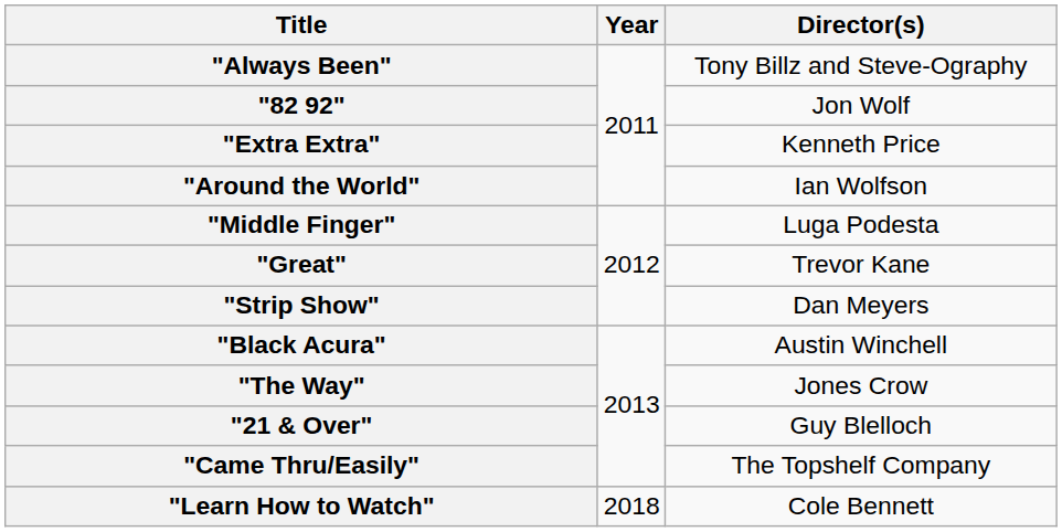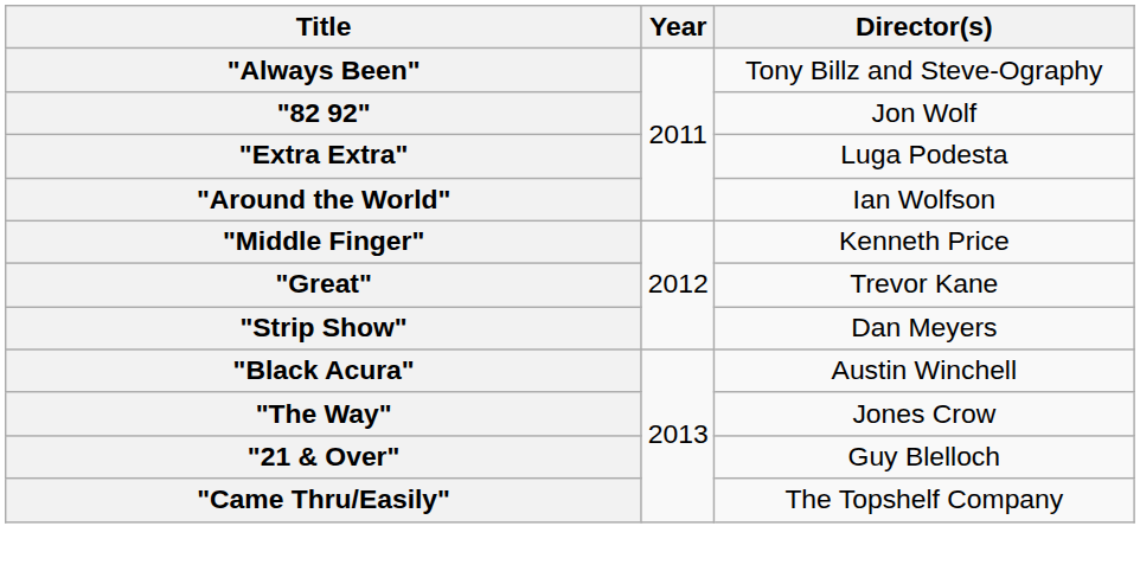"Extra Extra" | Director(s): Kenneth Price -> Luga Podesta
"Middle Finger" | Director(s): Luga Podesta -> Kenneth Price
- row: "Learn How to Watch" | 2018 | Cole Bennett
